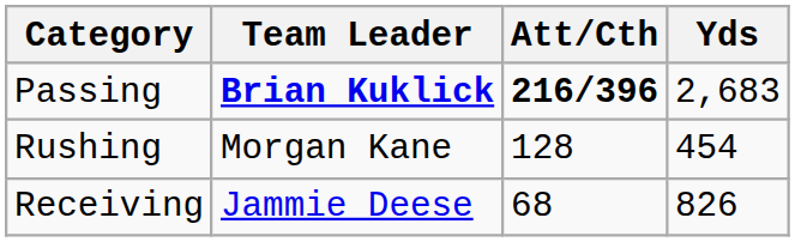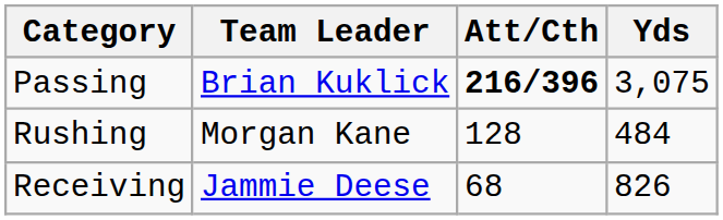Passing | Team Leader: bold -> normal
Passing | Yds: 2,683 -> 3,075
Rushing | Yds: 454 -> 484
